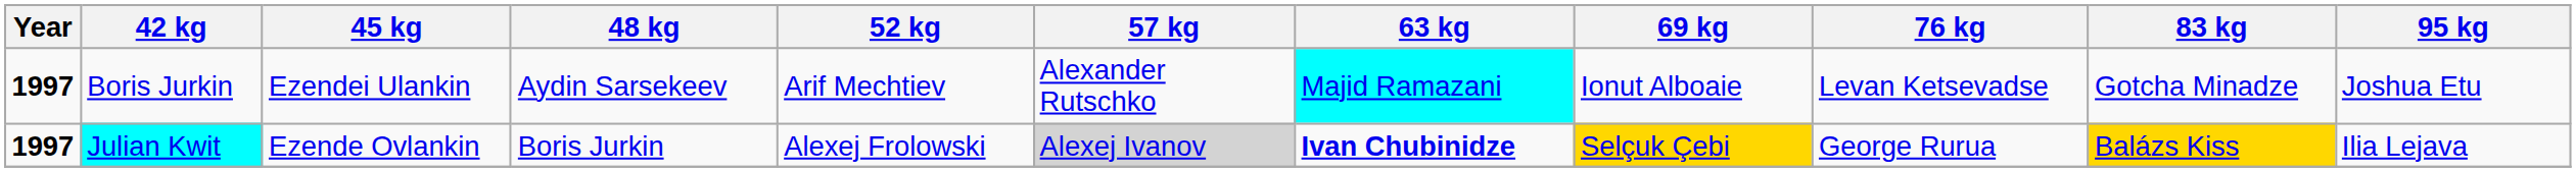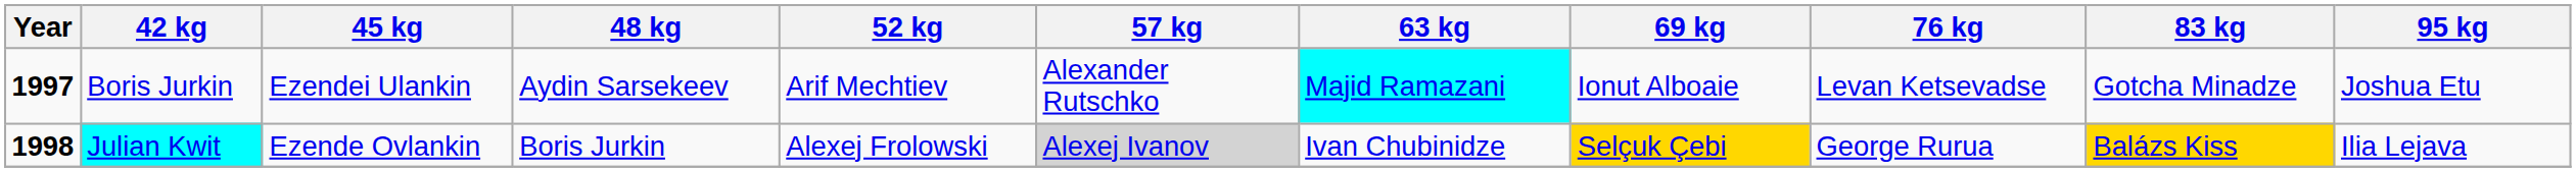Julian Kwit | Year: 1997 -> 1998
Julian Kwit | 63 kg: bold -> normal
